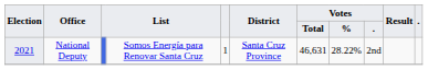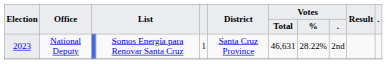National Deputy | Election: 2021 -> 2023
